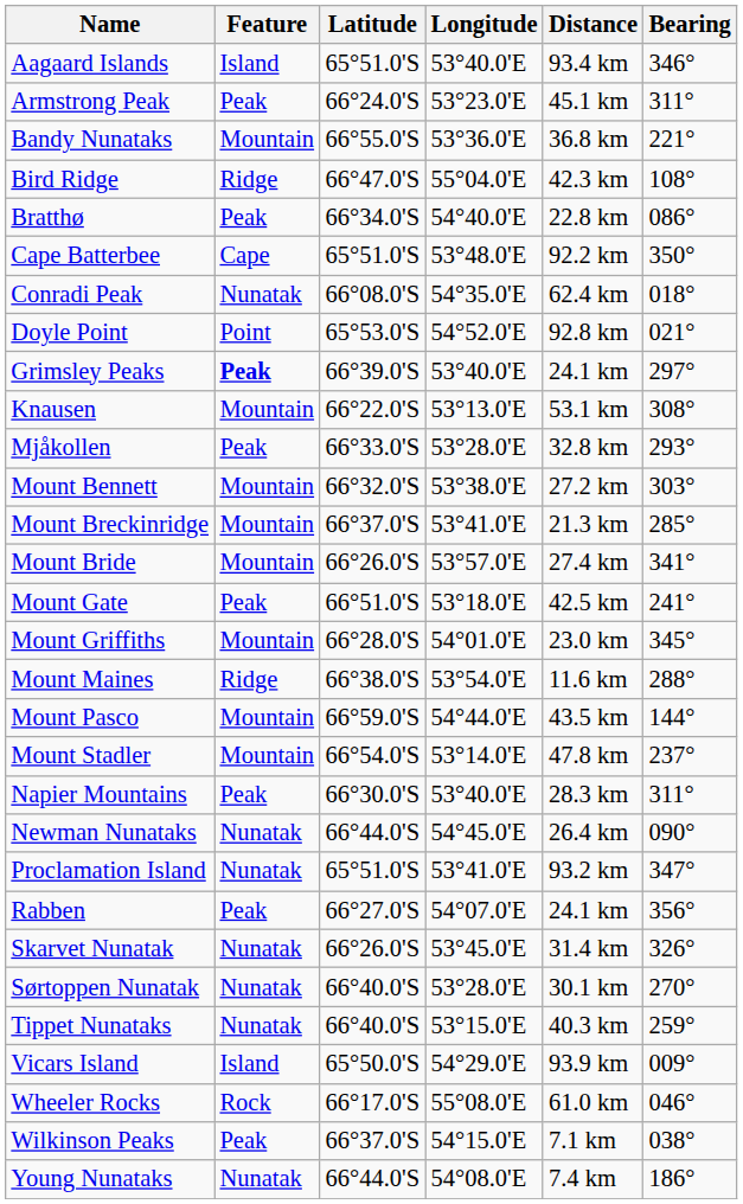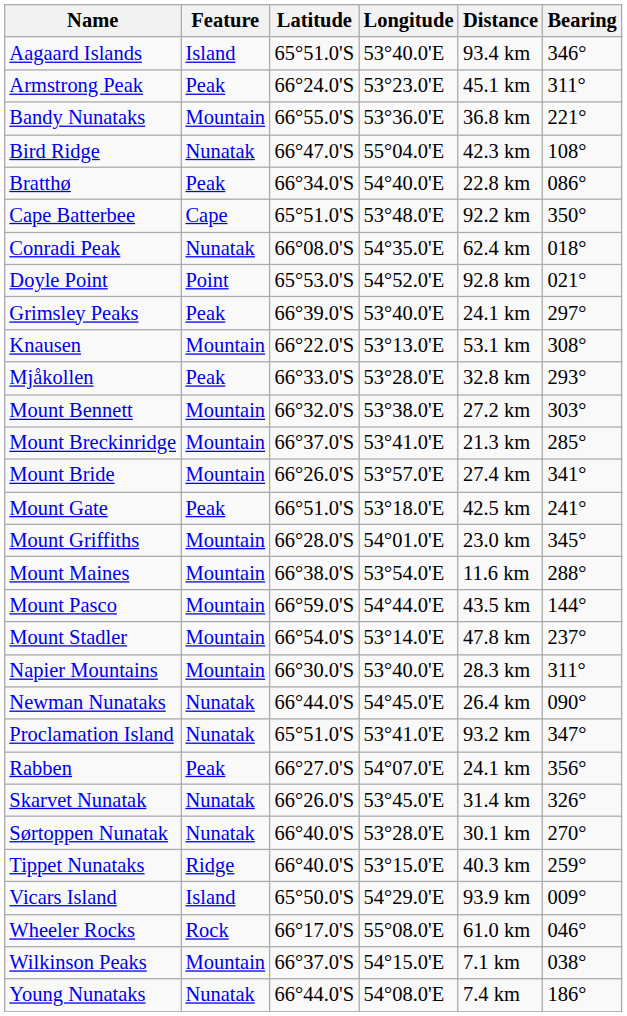Bird Ridge | Feature: Ridge -> Nunatak
Grimsley Peaks | Feature: bold -> normal
Mount Maines | Feature: Ridge -> Mountain
Napier Mountains | Feature: Peak -> Mountain
Tippet Nunataks | Feature: Nunatak -> Ridge
Wilkinson Peaks | Feature: Peak -> Mountain
